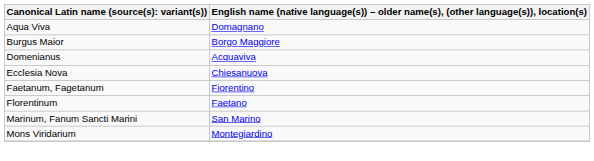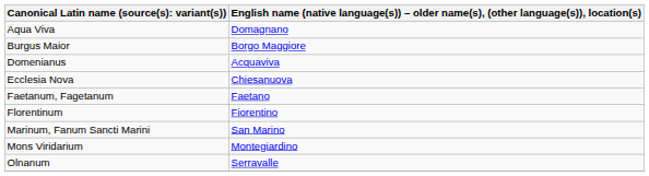Faetanum, Fagetanum | column 2: Fiorentino -> Faetano
Florentinum | column 2: Faetano -> Fiorentino
+ row: Olnanum | Serravalle
